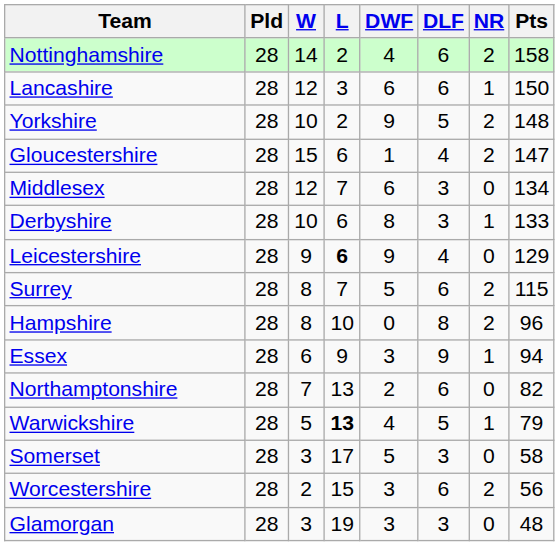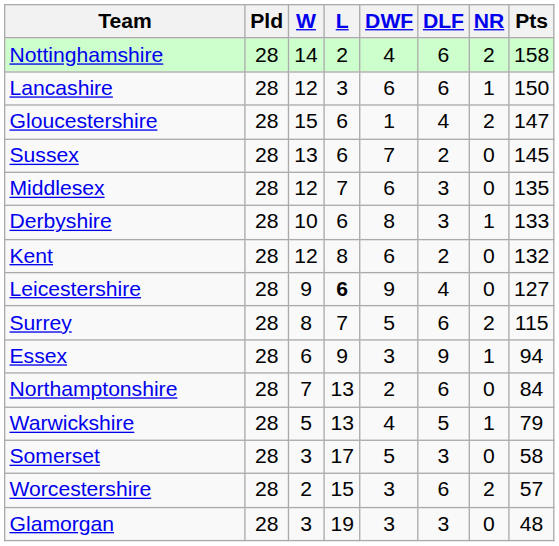- row: Yorkshire | 28 | 10 | 2 | 9 | 5 | 2 | 148
+ row: Sussex | 28 | 13 | 6 | 7 | 2 | 0 | 145
Middlesex | Pts: 134 -> 135
+ row: Kent | 28 | 12 | 8 | 6 | 2 | 0 | 132
Leicestershire | Pts: 129 -> 127
- row: Hampshire | 28 | 8 | 10 | 0 | 8 | 2 | 96
Northamptonshire | Pts: 82 -> 84
Warwickshire | L: bold -> normal
Worcestershire | Pts: 56 -> 57
